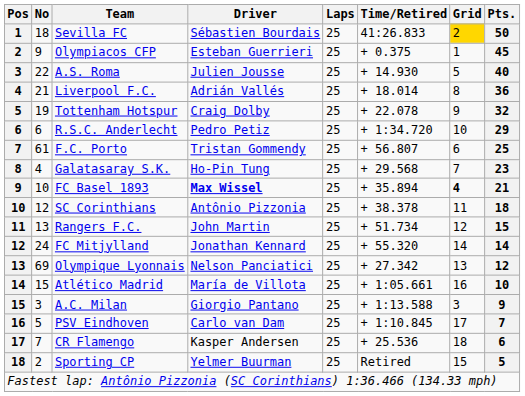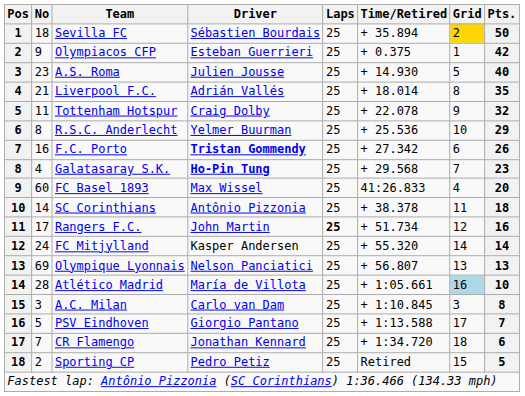Sevilla FC | Time/Retired: 41:26.833 -> + 35.894
Olympiacos CFP | Pts.: 45 -> 42
A.S. Roma | No: 22 -> 23
Liverpool F.C. | Pts.: 36 -> 35
Tottenham Hotspur | No: 19 -> 11
R.S.C. Anderlecht | No: 6 -> 8
R.S.C. Anderlecht | Driver: Pedro Petiz -> Yelmer Buurman
R.S.C. Anderlecht | Time/Retired: + 1:34.720 -> + 25.536
F.C. Porto | No: 61 -> 16
F.C. Porto | Driver: normal -> bold
F.C. Porto | Time/Retired: + 56.807 -> + 27.342
F.C. Porto | Pts.: 25 -> 26
Galatasaray S.K. | Driver: normal -> bold
FC Basel 1893 | No: 10 -> 60
FC Basel 1893 | Driver: bold -> normal
FC Basel 1893 | Time/Retired: + 35.894 -> 41:26.833
FC Basel 1893 | Grid: bold -> normal
FC Basel 1893 | Pts.: 21 -> 20
SC Corinthians | No: 12 -> 14
Rangers F.C. | No: 13 -> 17
Rangers F.C. | Laps: normal -> bold
Rangers F.C. | Pts.: 15 -> 16
FC Mitjylland | Driver: Jonathan Kennard -> Kasper Andersen
Olympique Lyonnais | Time/Retired: + 27.342 -> + 56.807
Olympique Lyonnais | Pts.: 12 -> 13
Atlético Madrid | No: 15 -> 28
Atlético Madrid | Grid: no background -> lightblue background
A.C. Milan | Driver: Giorgio Pantano -> Carlo van Dam
A.C. Milan | Time/Retired: + 1:13.588 -> + 1:10.845
A.C. Milan | Pts.: 9 -> 8
PSV Eindhoven | Driver: Carlo van Dam -> Giorgio Pantano
PSV Eindhoven | Time/Retired: + 1:10.845 -> + 1:13.588
CR Flamengo | Driver: Kasper Andersen -> Jonathan Kennard
CR Flamengo | Time/Retired: + 25.536 -> + 1:34.720
Sporting CP | Driver: Yelmer Buurman -> Pedro Petiz
